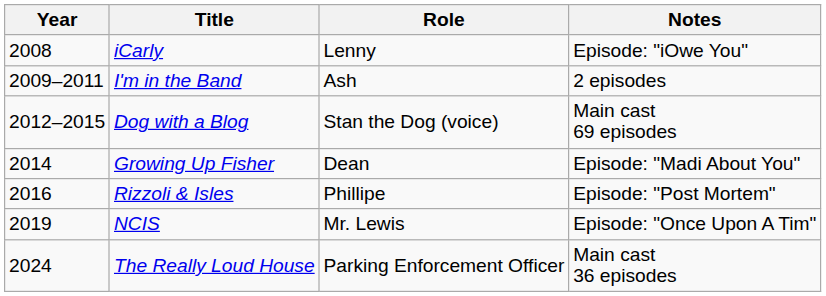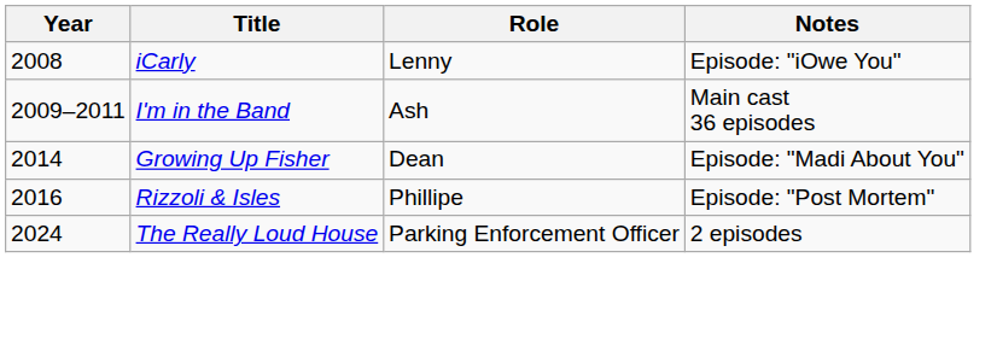I'm in the Band | Notes: 2 episodes -> Main cast 36 episodes
- row: 2012–2015 | Dog with a Blog | Stan the Dog (voice) | Main cast 69 episodes
- row: 2019 | NCIS | Mr. Lewis | Episode: "Once Upon A Tim"
The Really Loud House | Notes: Main cast 36 episodes -> 2 episodes
